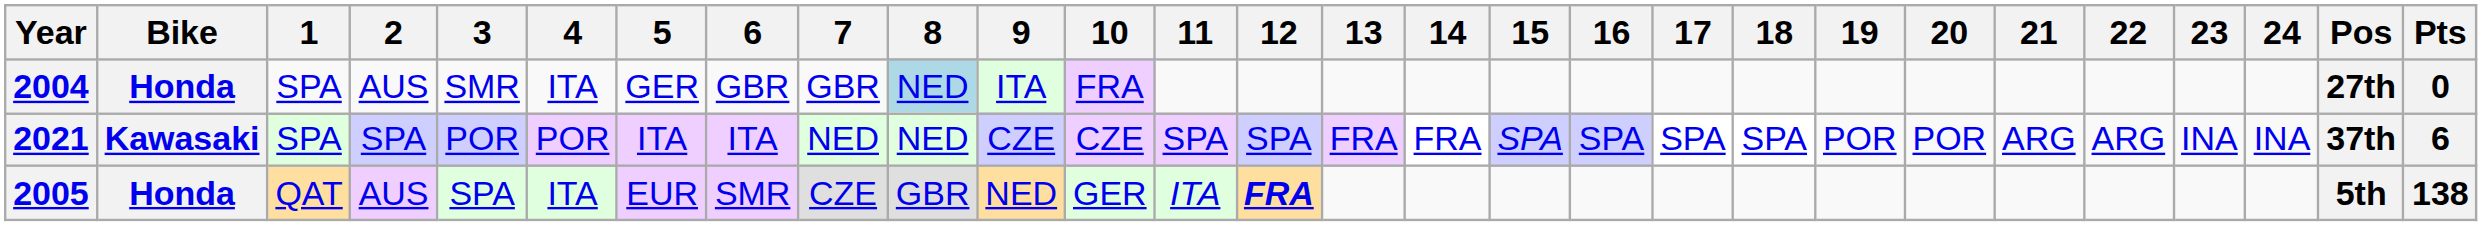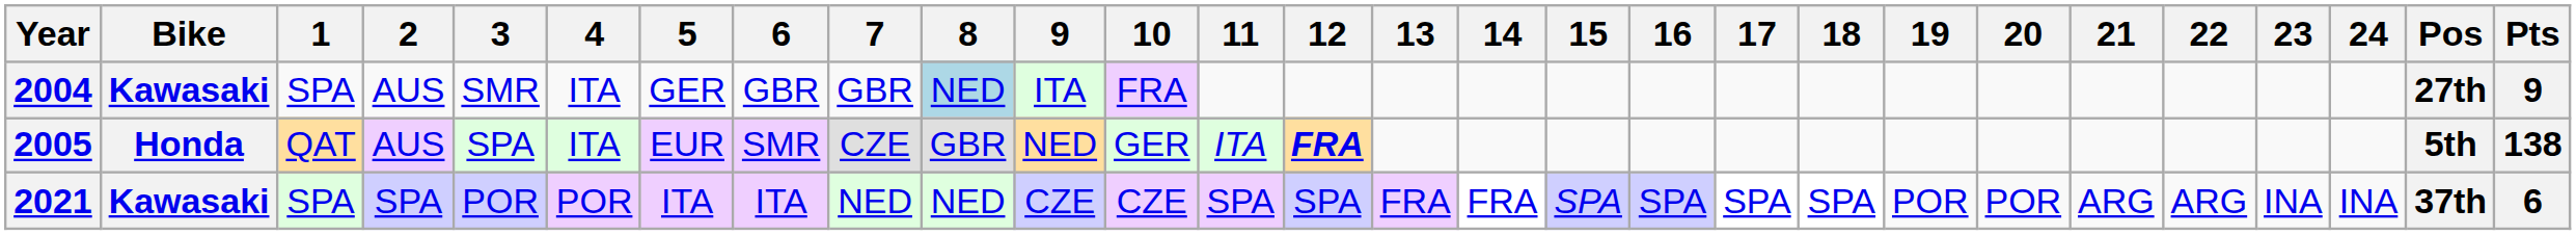2004 | Bike: Honda -> Kawasaki
2004 | Pts: 0 -> 9
rows swapped: 2005 <-> 2021
